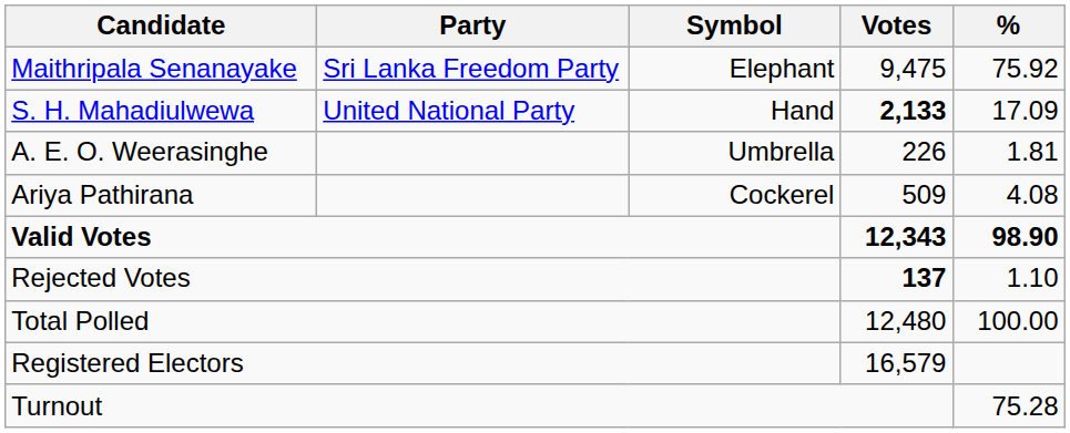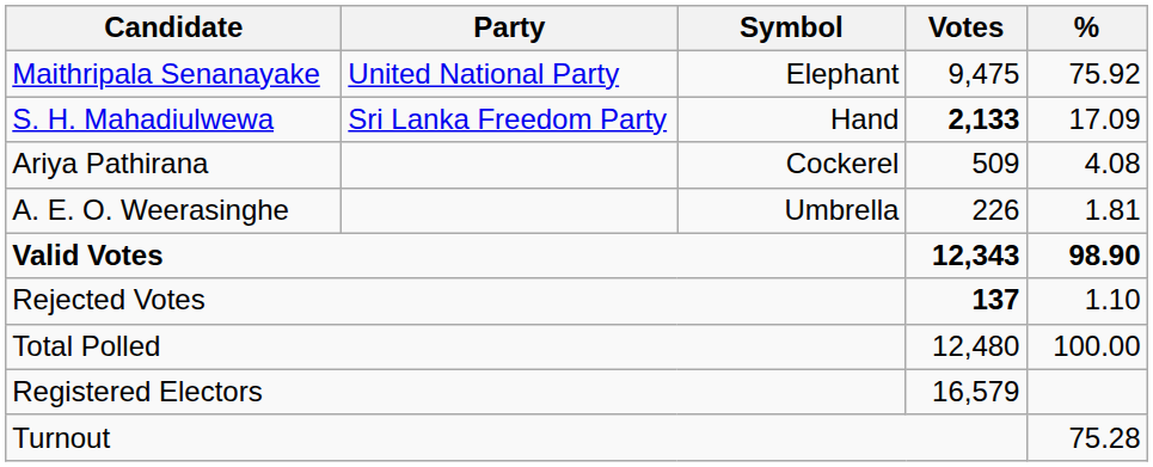Maithripala Senanayake | Party: Sri Lanka Freedom Party -> United National Party
S. H. Mahadiulwewa | Party: United National Party -> Sri Lanka Freedom Party
rows swapped: Ariya Pathirana <-> A. E. O. Weerasinghe
